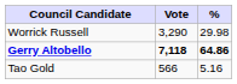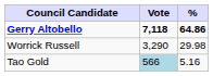rows swapped: Gerry Altobello <-> Worrick Russell
Tao Gold | Vote: no background -> lightblue background
